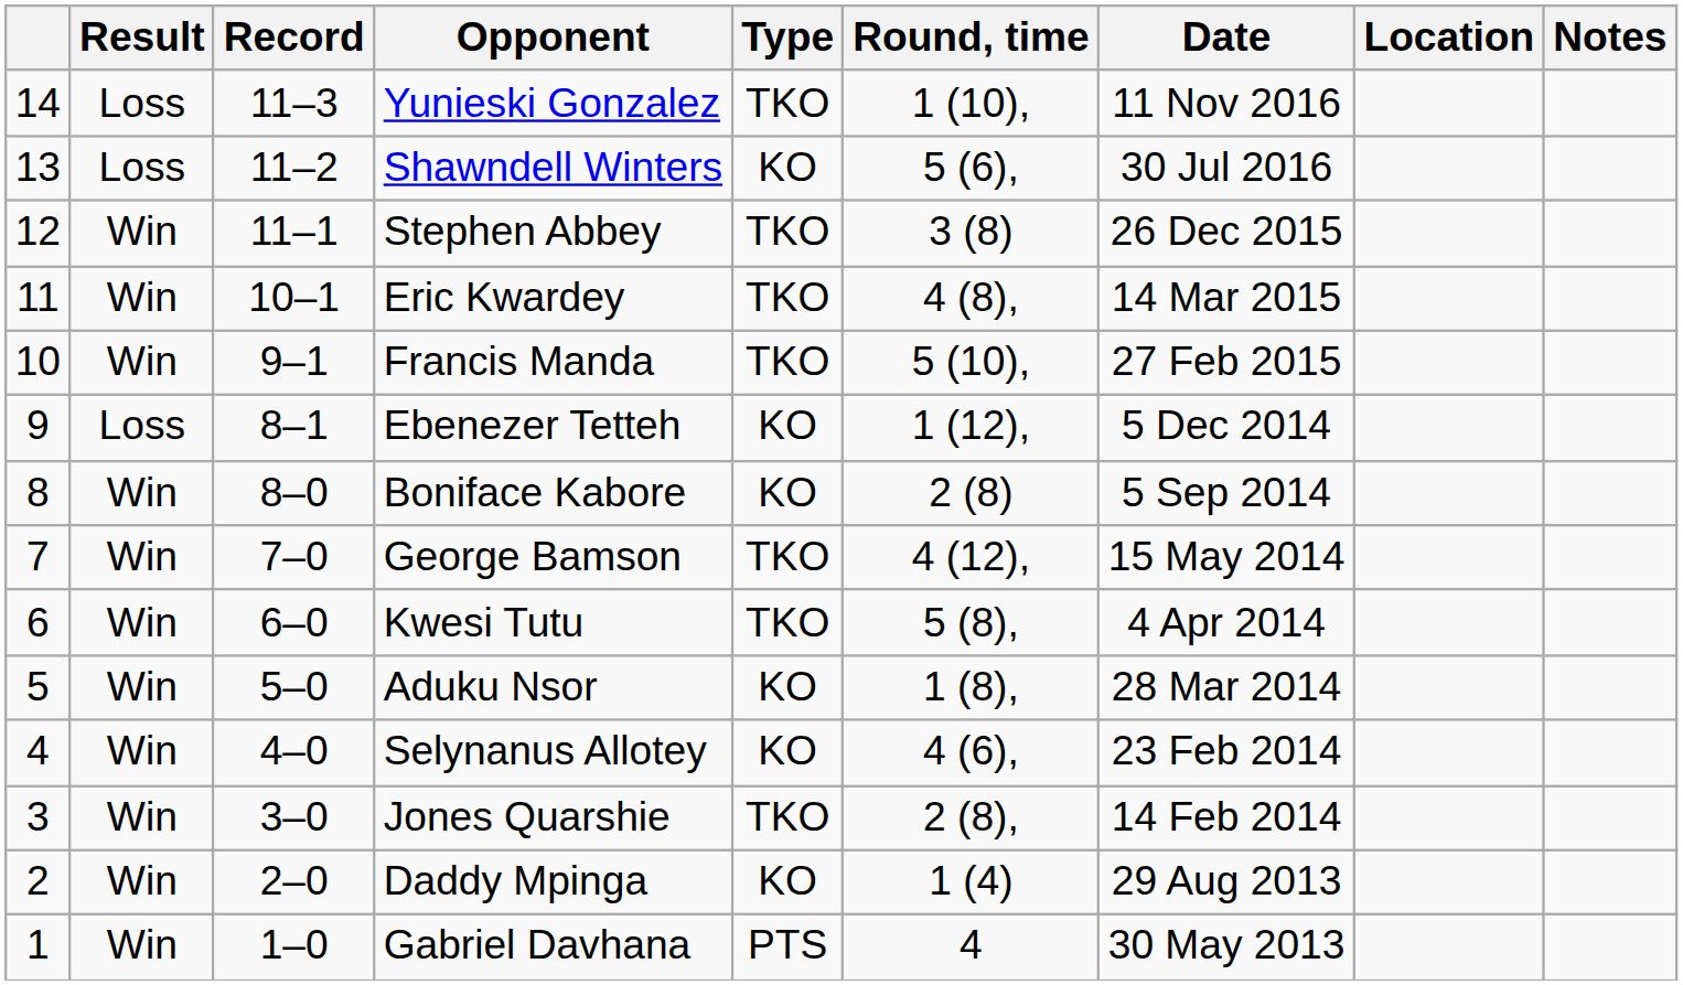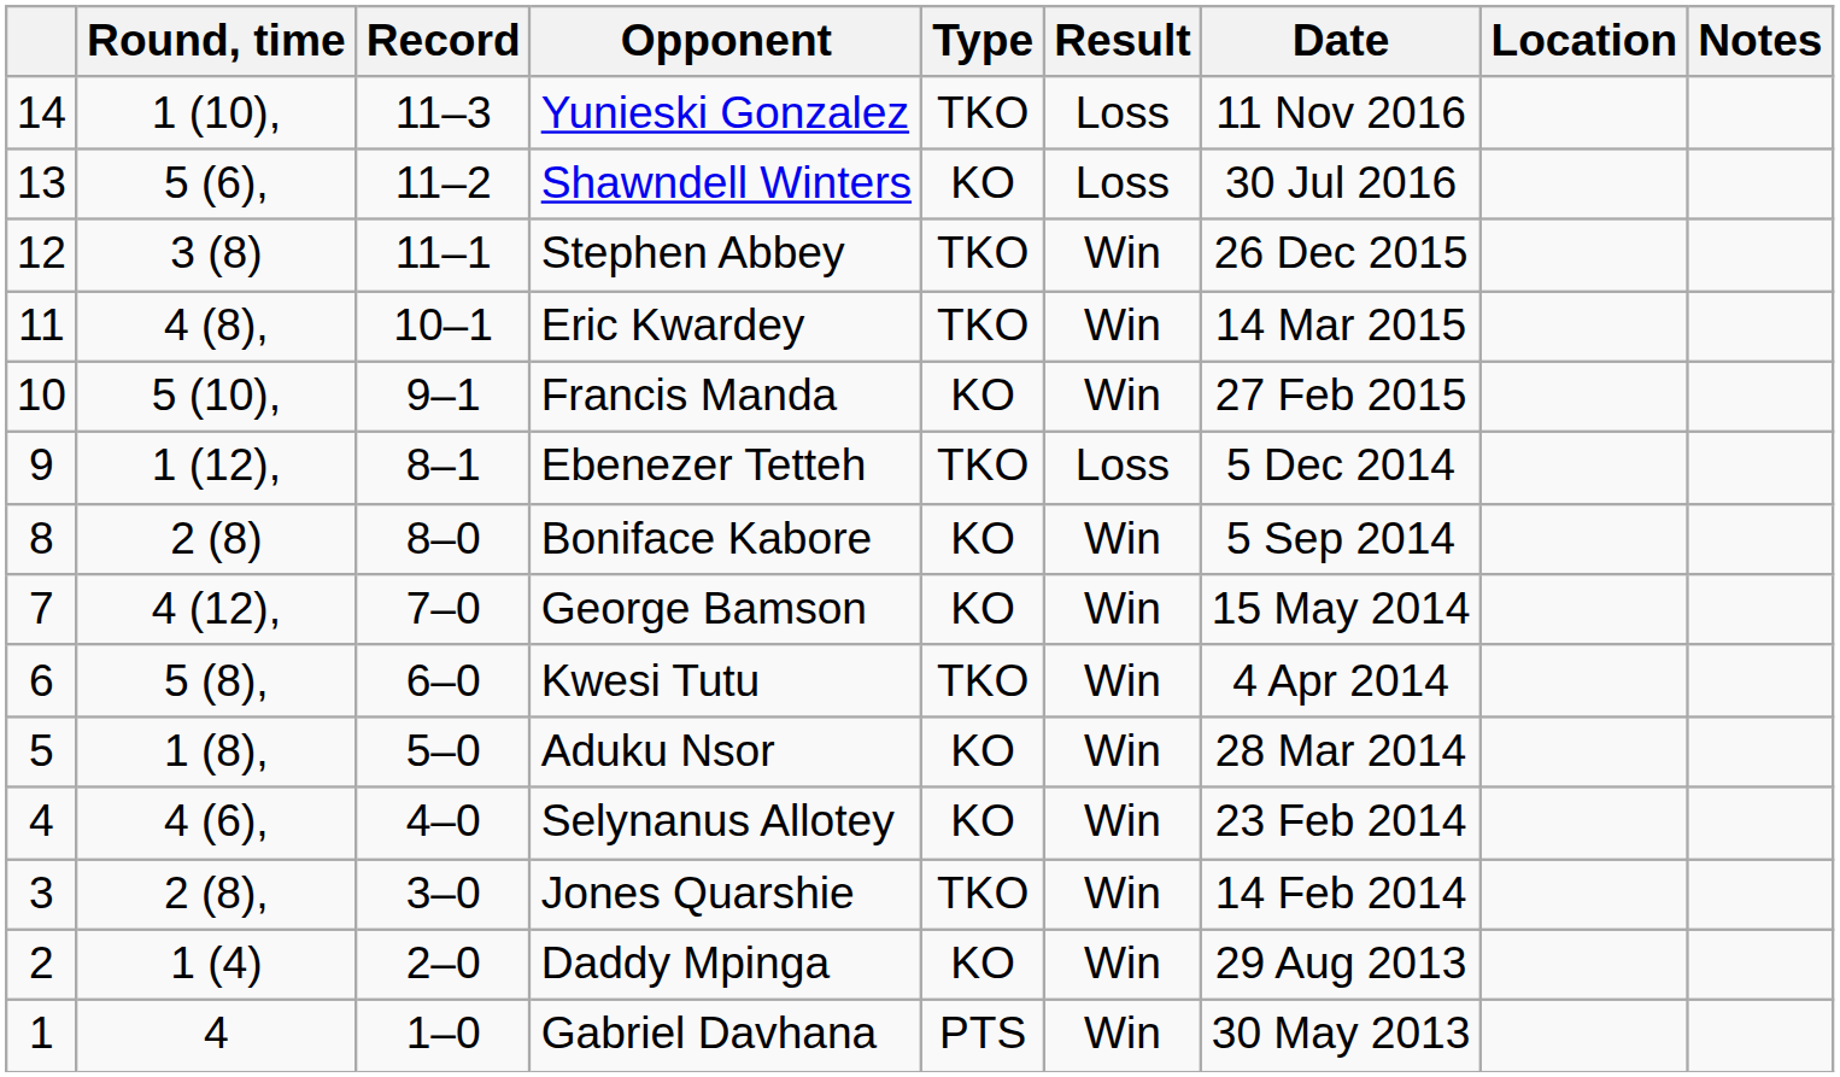columns swapped: Result <-> Round, time
Francis Manda | Type: TKO -> KO
Ebenezer Tetteh | Type: KO -> TKO
George Bamson | Type: TKO -> KO
